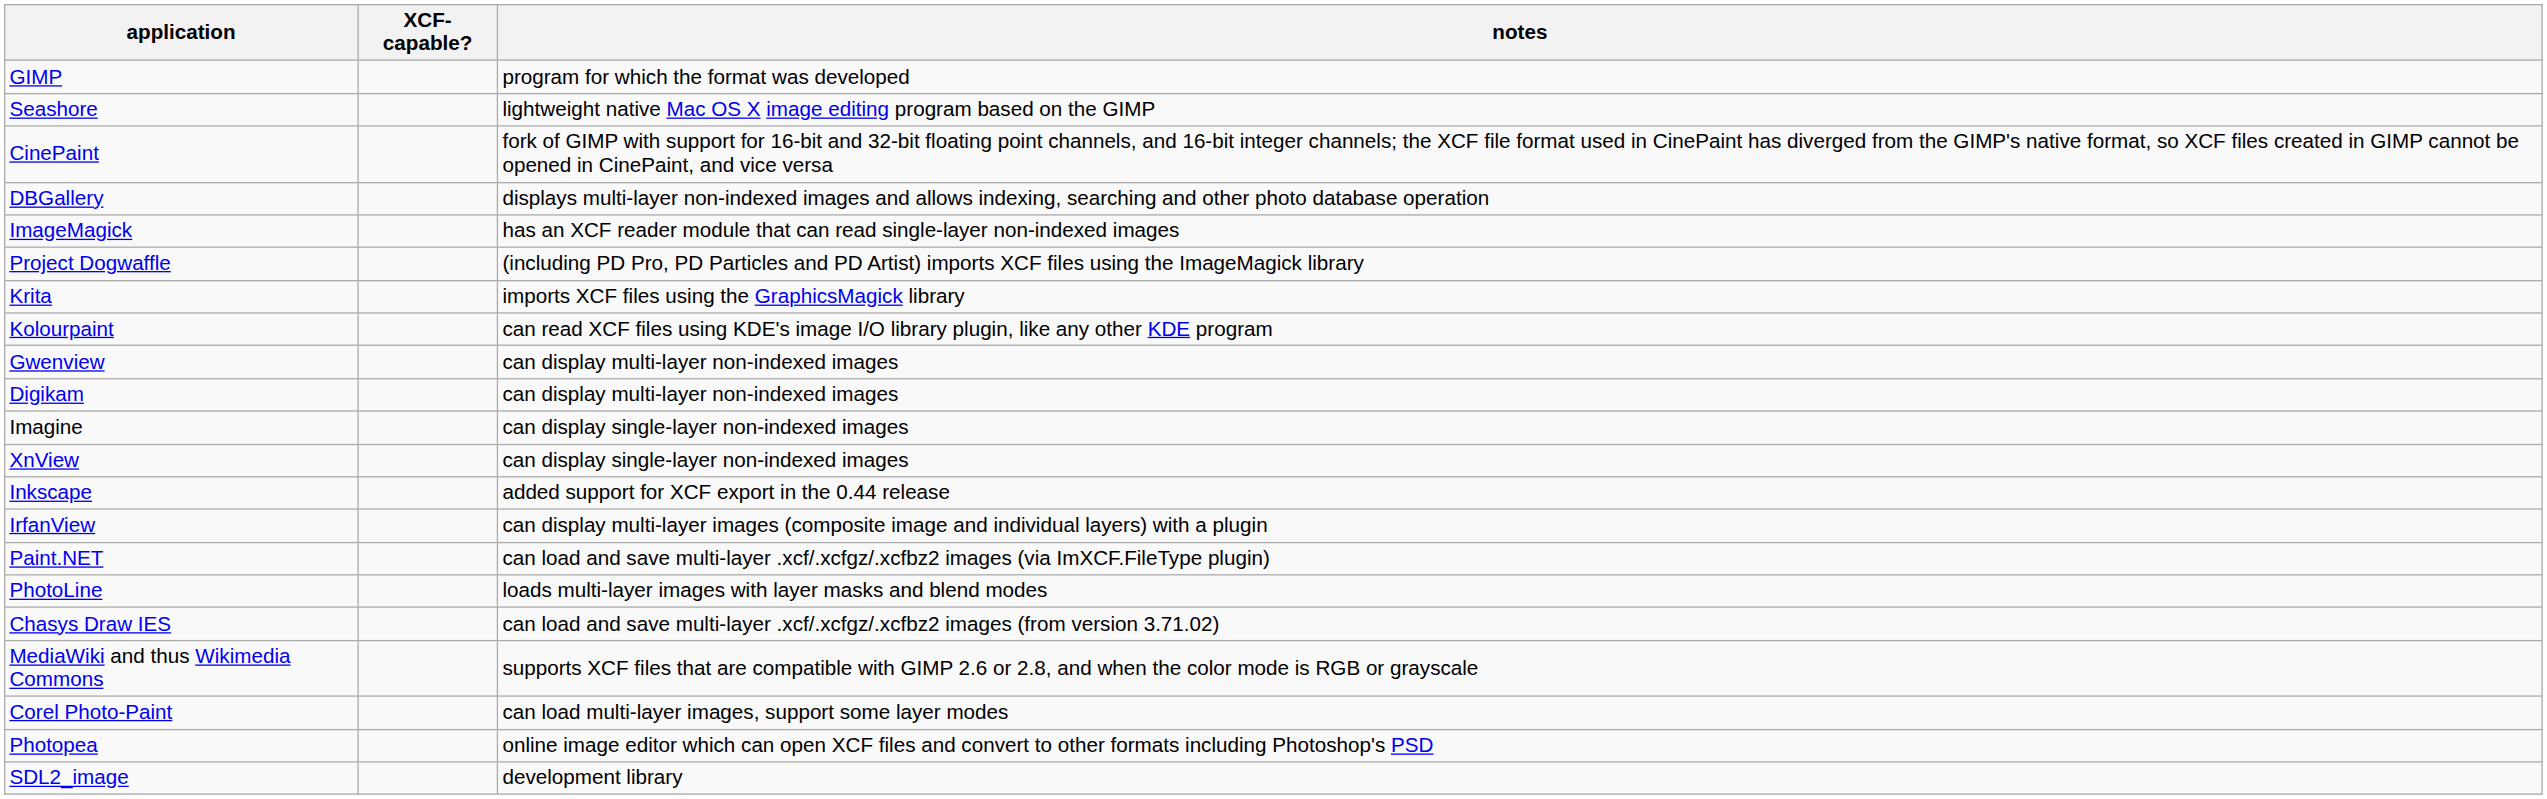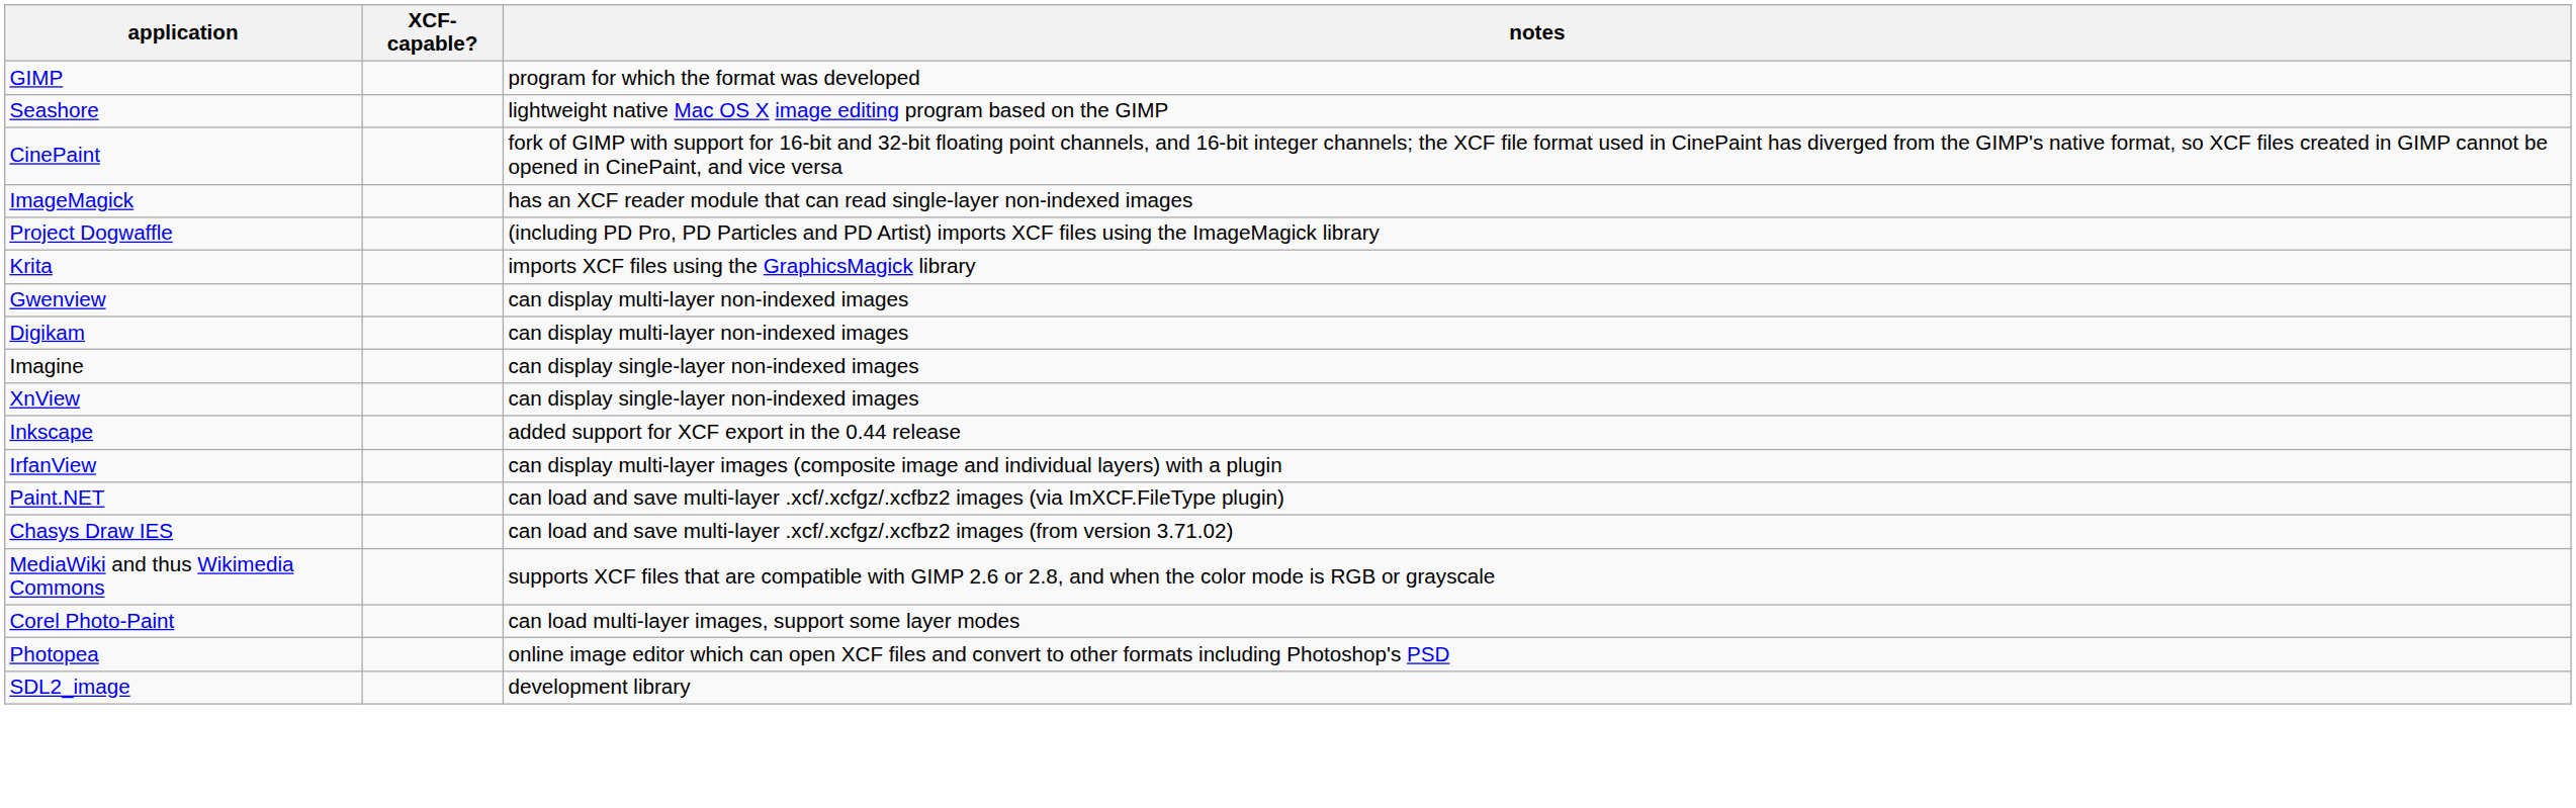- row: DBGallery | displays multi-layer non-indexed images and allows indexing, searching and other photo database operation
- row: Kolourpaint | can read XCF files using KDE's image I/O library plugin, like any other KDE program
- row: PhotoLine | loads multi-layer images with layer masks and blend modes
